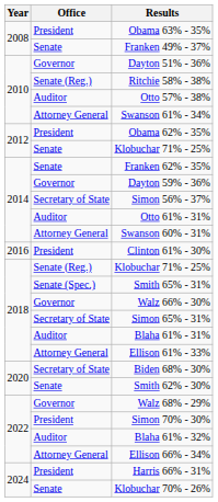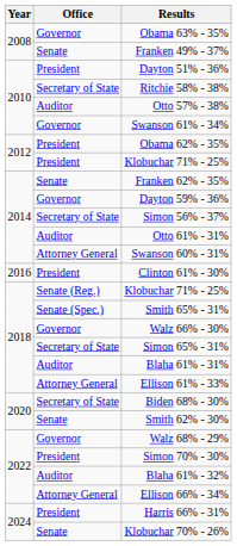Obama 63% - 35% | Office: President -> Governor
Dayton 51% - 36% | Office: Governor -> President
Ritchie 58% - 38% | Office: Senate (Reg.) -> Secretary of State
Swanson 61% - 34% | Office: Attorney General -> Governor
2012 / Klobuchar 71% - 25% | Office: Senate -> President
